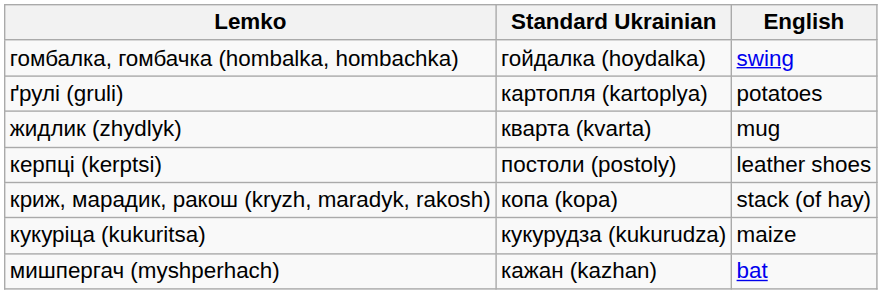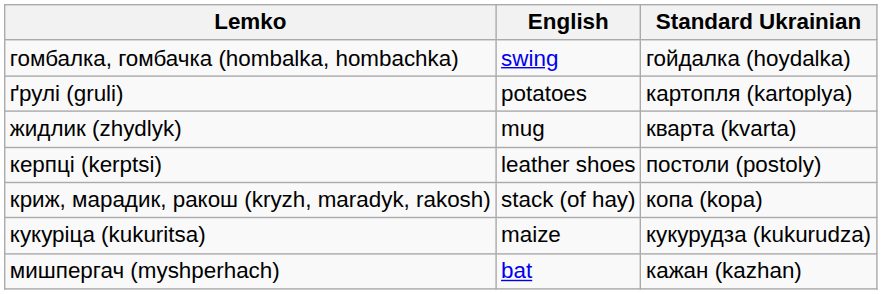columns swapped: Standard Ukrainian <-> English
